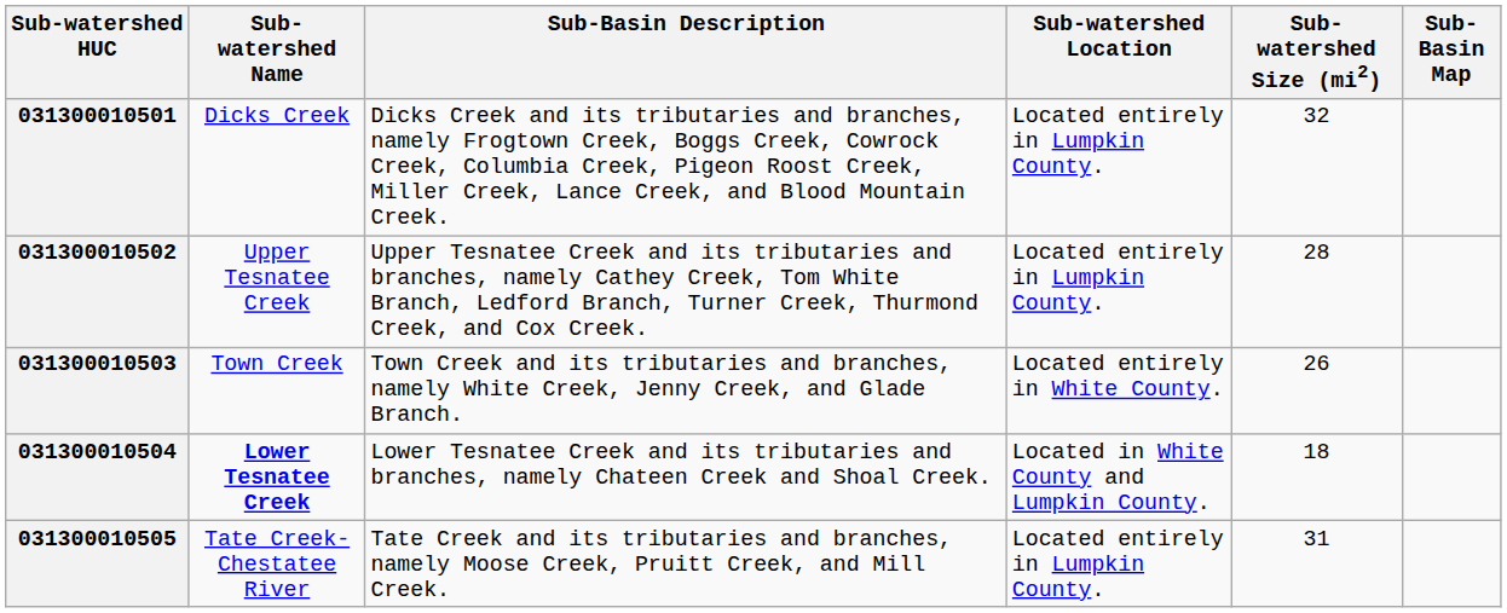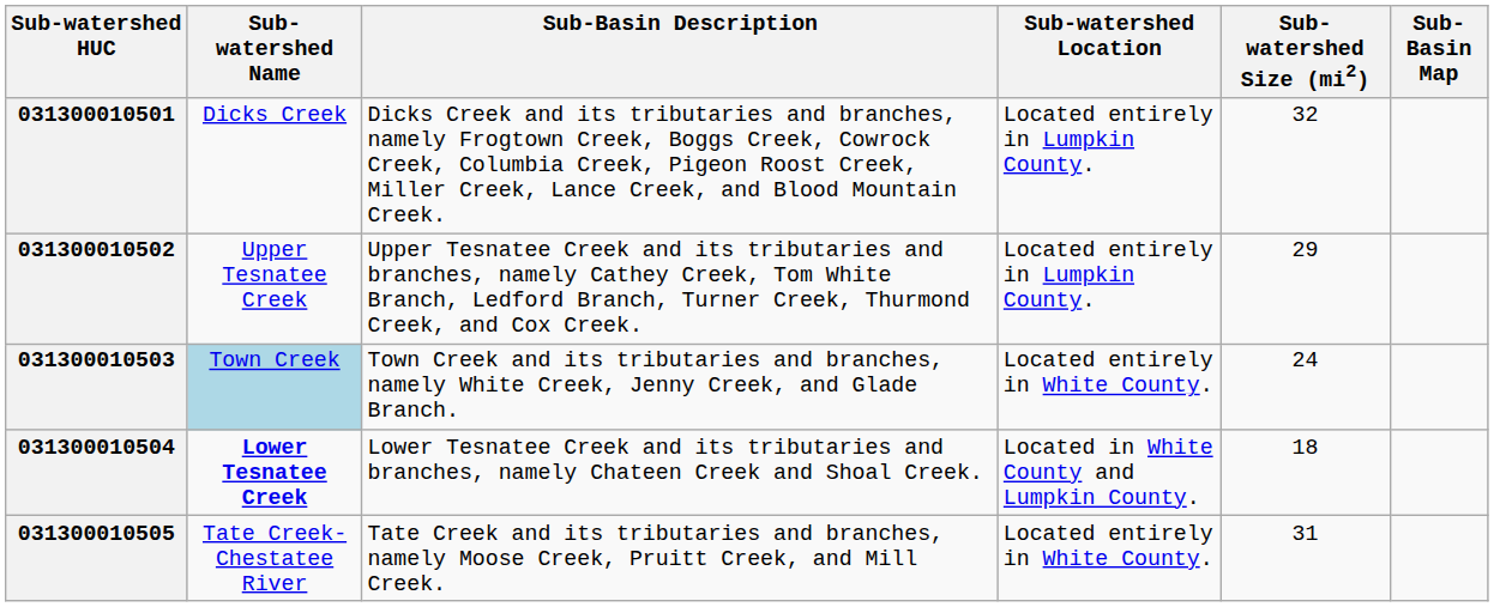031300010502 | Sub-watershed Size (mi2): 28 -> 29
031300010503 | Sub-watershed Name: no background -> lightblue background
031300010503 | Sub-watershed Size (mi2): 26 -> 24
031300010505 | Sub-watershed Location: Located entirely in Lumpkin County. -> Located entirely in White County.
